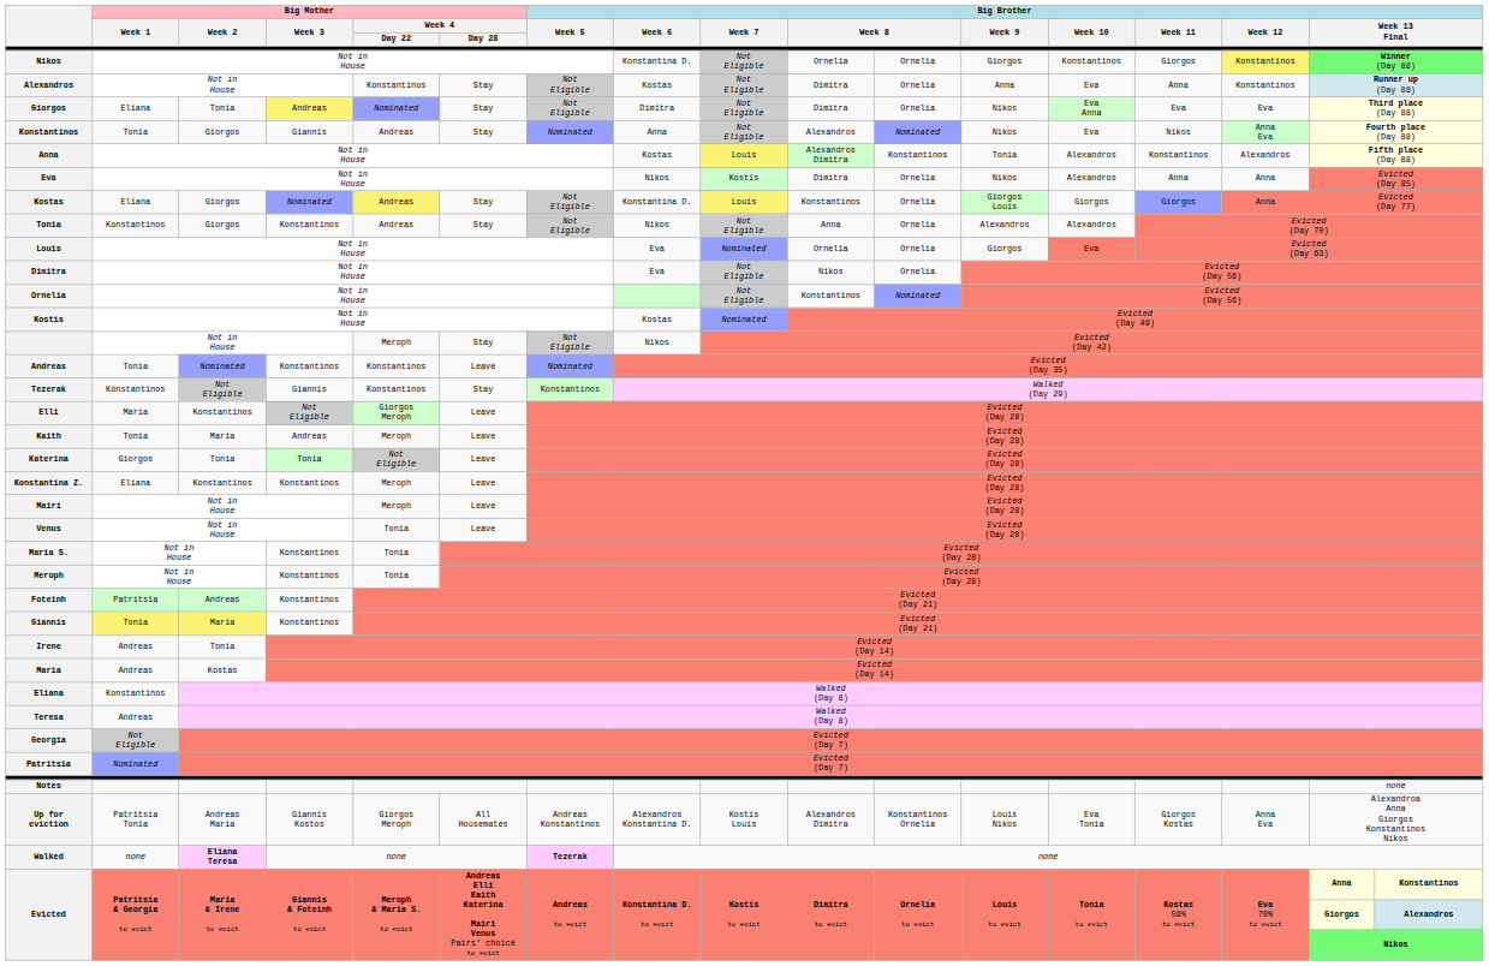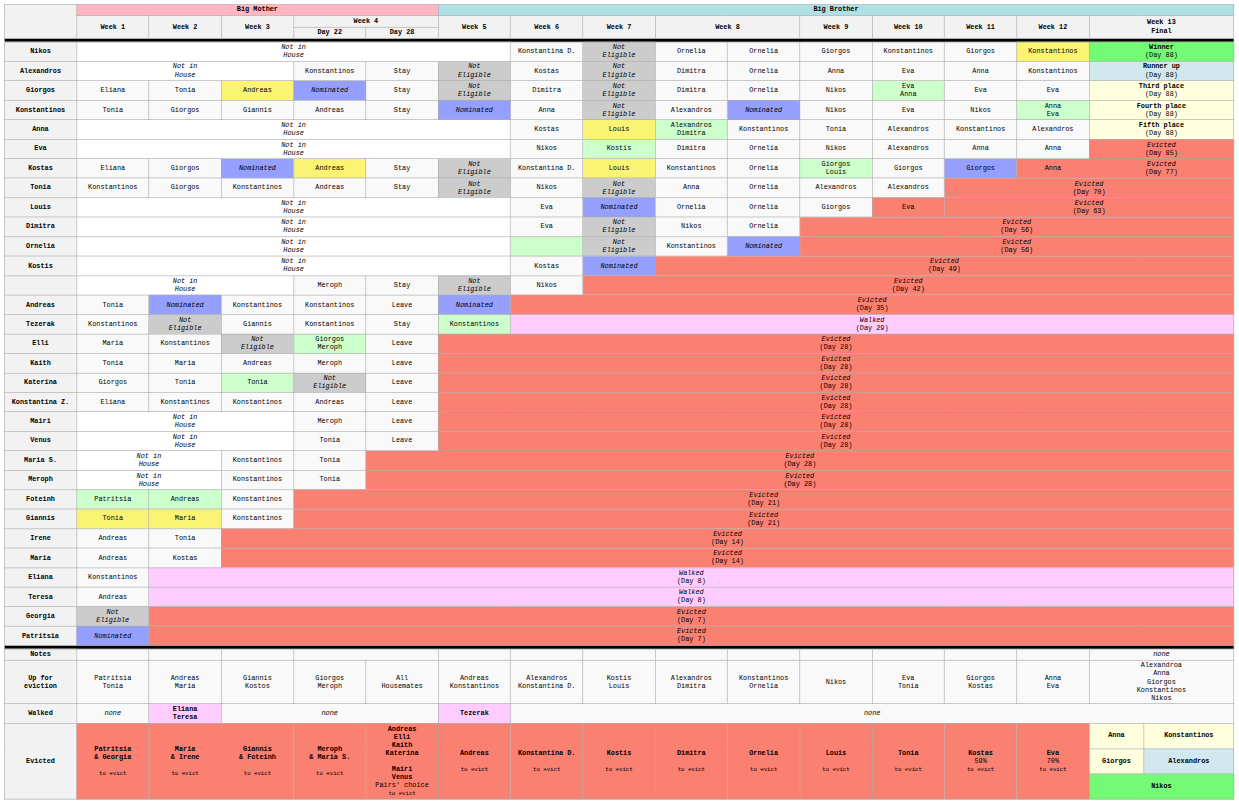Konstantina Z. | Big Mother / Week 4 / Day 22: Meroph -> Andreas
Up for eviction | Big Brother / Week 9: Louis Nikos -> Nikos
